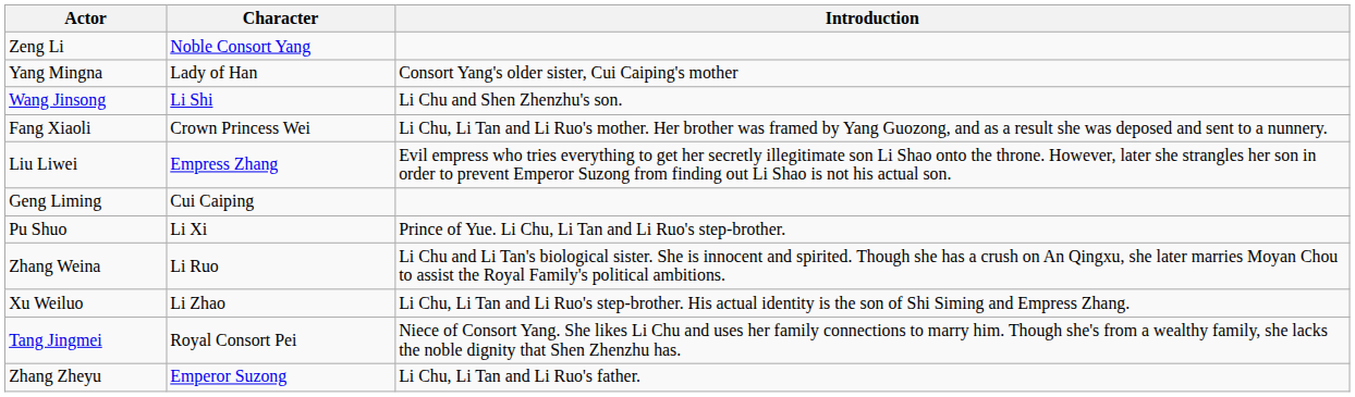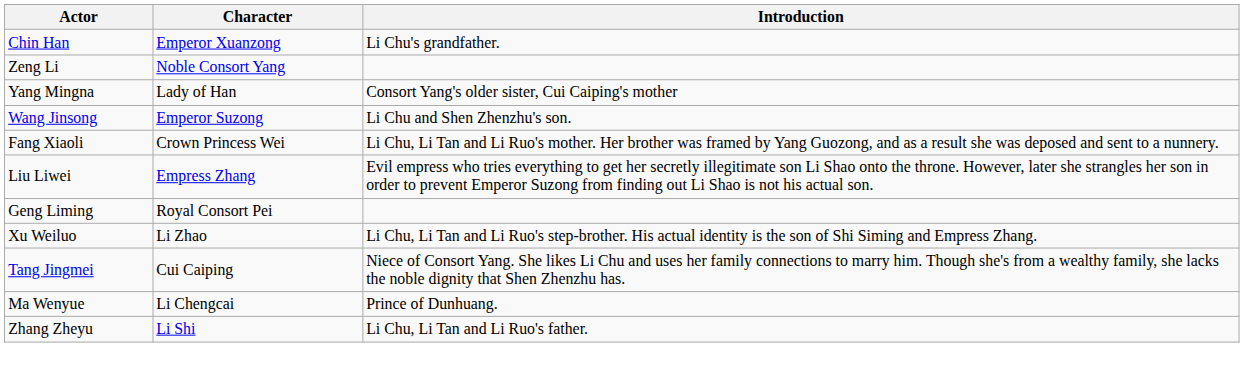+ row: Chin Han | Emperor Xuanzong | Li Chu's grandfather.
Wang Jinsong | Character: Li Shi -> Emperor Suzong
Geng Liming | Character: Cui Caiping -> Royal Consort Pei
- row: Pu Shuo | Li Xi | Prince of Yue. Li Chu, Li Tan and Li Ruo's step-brother.
- row: Zhang Weina | Li Ruo | Li Chu and Li Tan's biological sister. She is innocent and spirited. Though she has a crush on An Qingxu, she later marries Moyan Chou to assist the Royal Family's political ambitions.
Tang Jingmei | Character: Royal Consort Pei -> Cui Caiping
+ row: Ma Wenyue | Li Chengcai | Prince of Dunhuang.
Zhang Zheyu | Character: Emperor Suzong -> Li Shi
